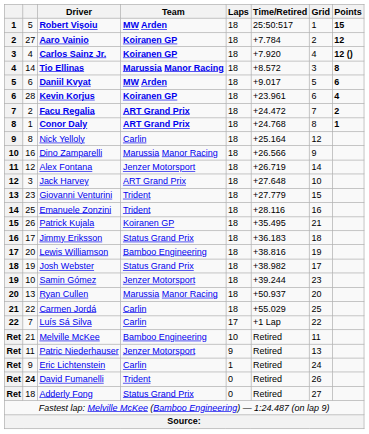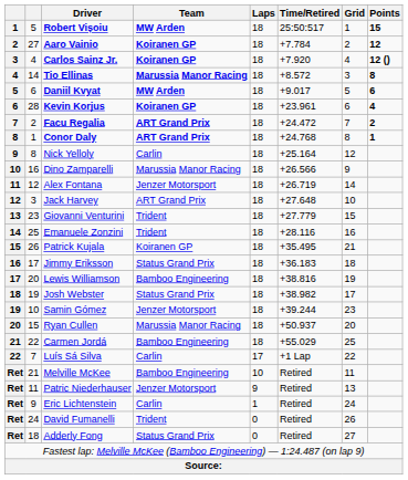Ryan Cullen | column 2: 13 -> 15
Carmen Jordá | Team: Carlin -> Bamboo Engineering
David Fumanelli | column 2: bold -> normal
